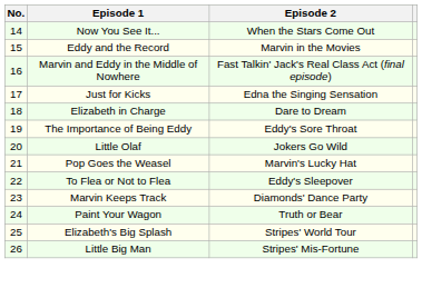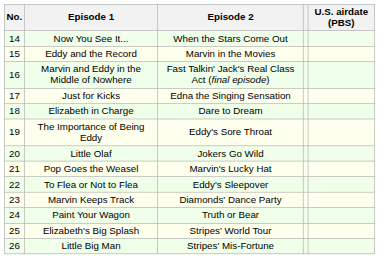+ column: U.S. airdate (PBS)
